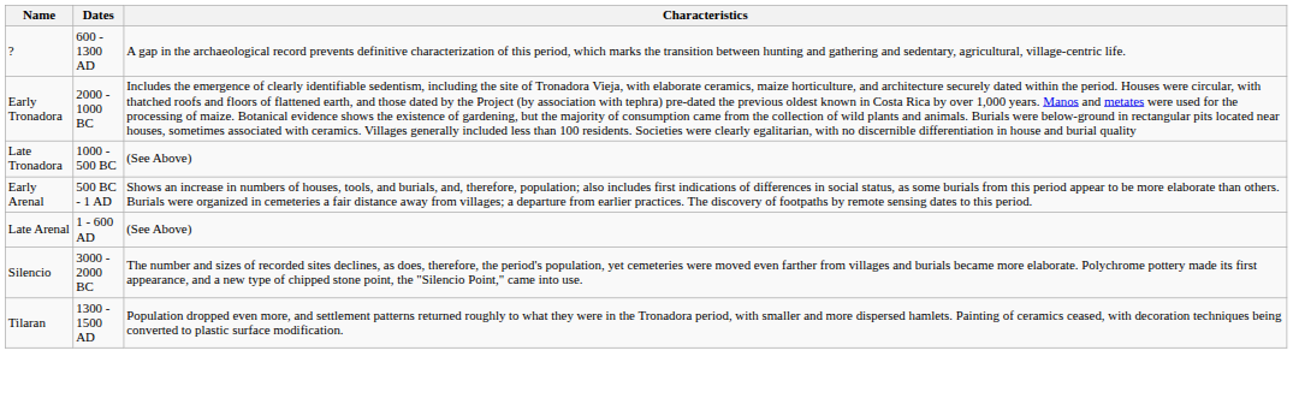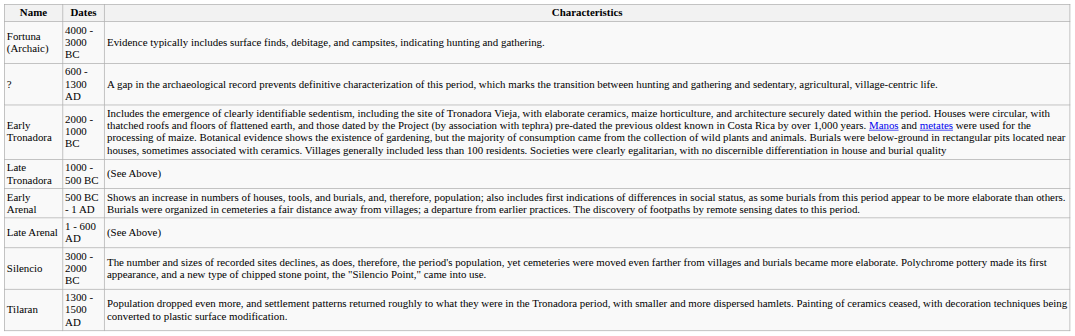+ row: Fortuna (Archaic) | 4000 - 3000 BC | Evidence typically includes surface finds, debitage, and campsites, indicating hunting and gathering.
